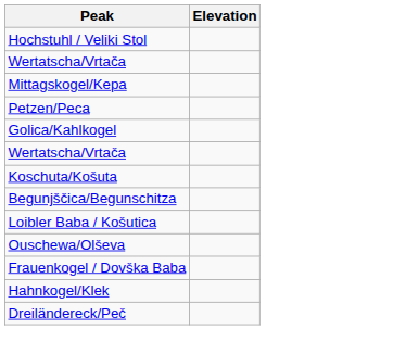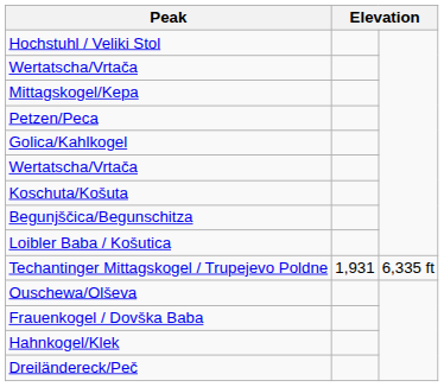+ row: Techantinger Mittagskogel / Trupejevo Poldne | 1,931 | 6,335 ft
